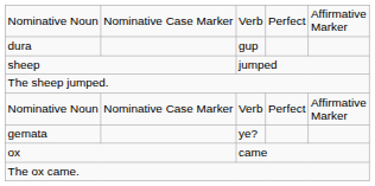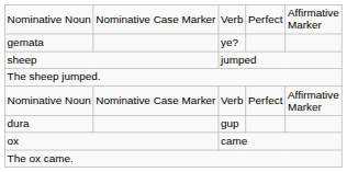rows swapped: dura <-> gemata
